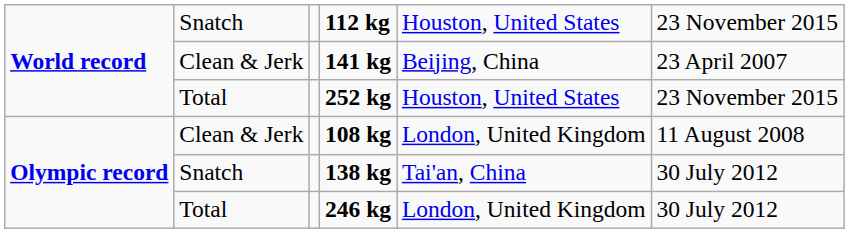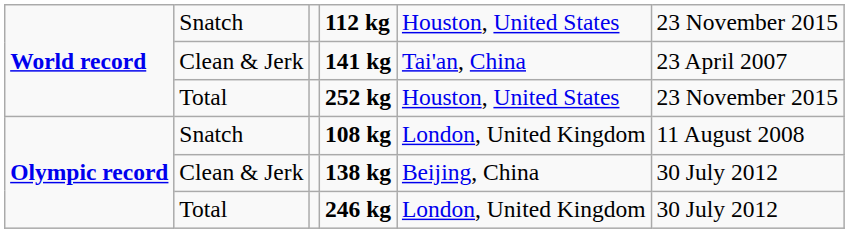141 kg | column 5: Beijing, China -> Tai'an, China
108 kg | column 2: Clean & Jerk -> Snatch
138 kg | column 2: Snatch -> Clean & Jerk
138 kg | column 5: Tai'an, China -> Beijing, China
